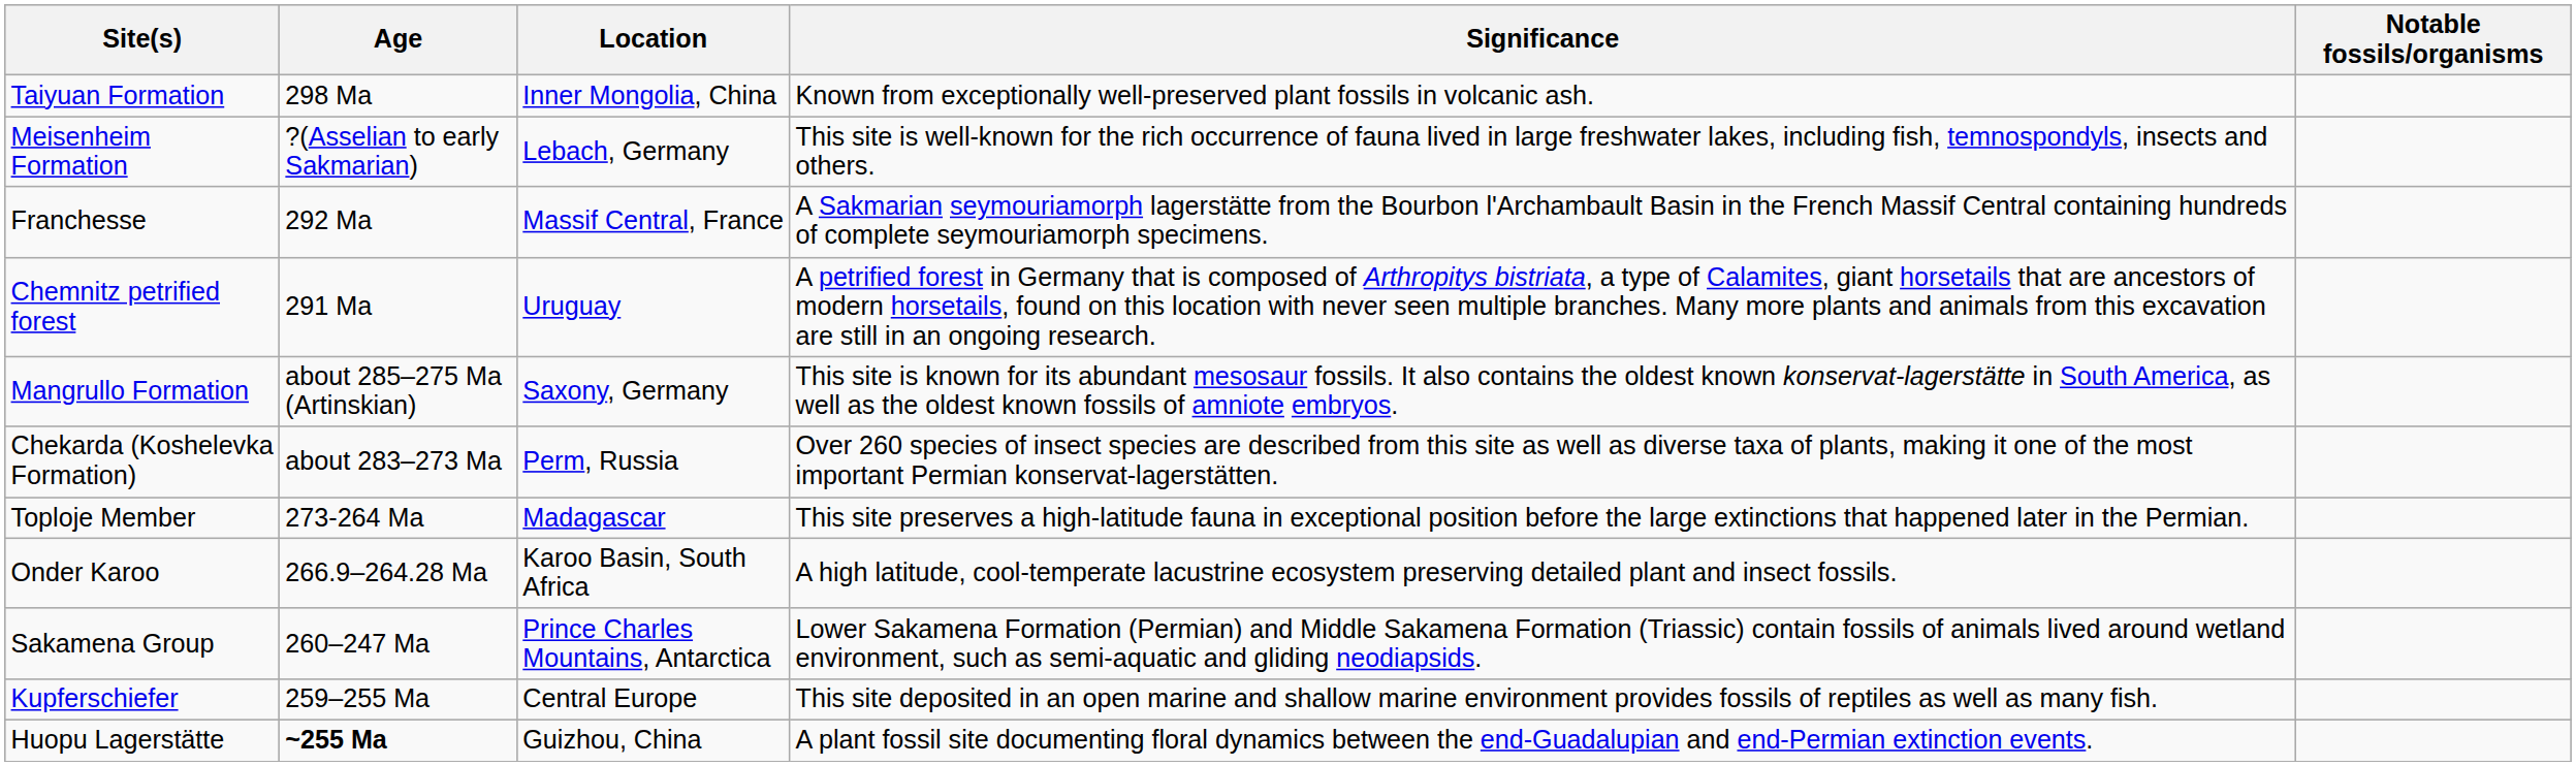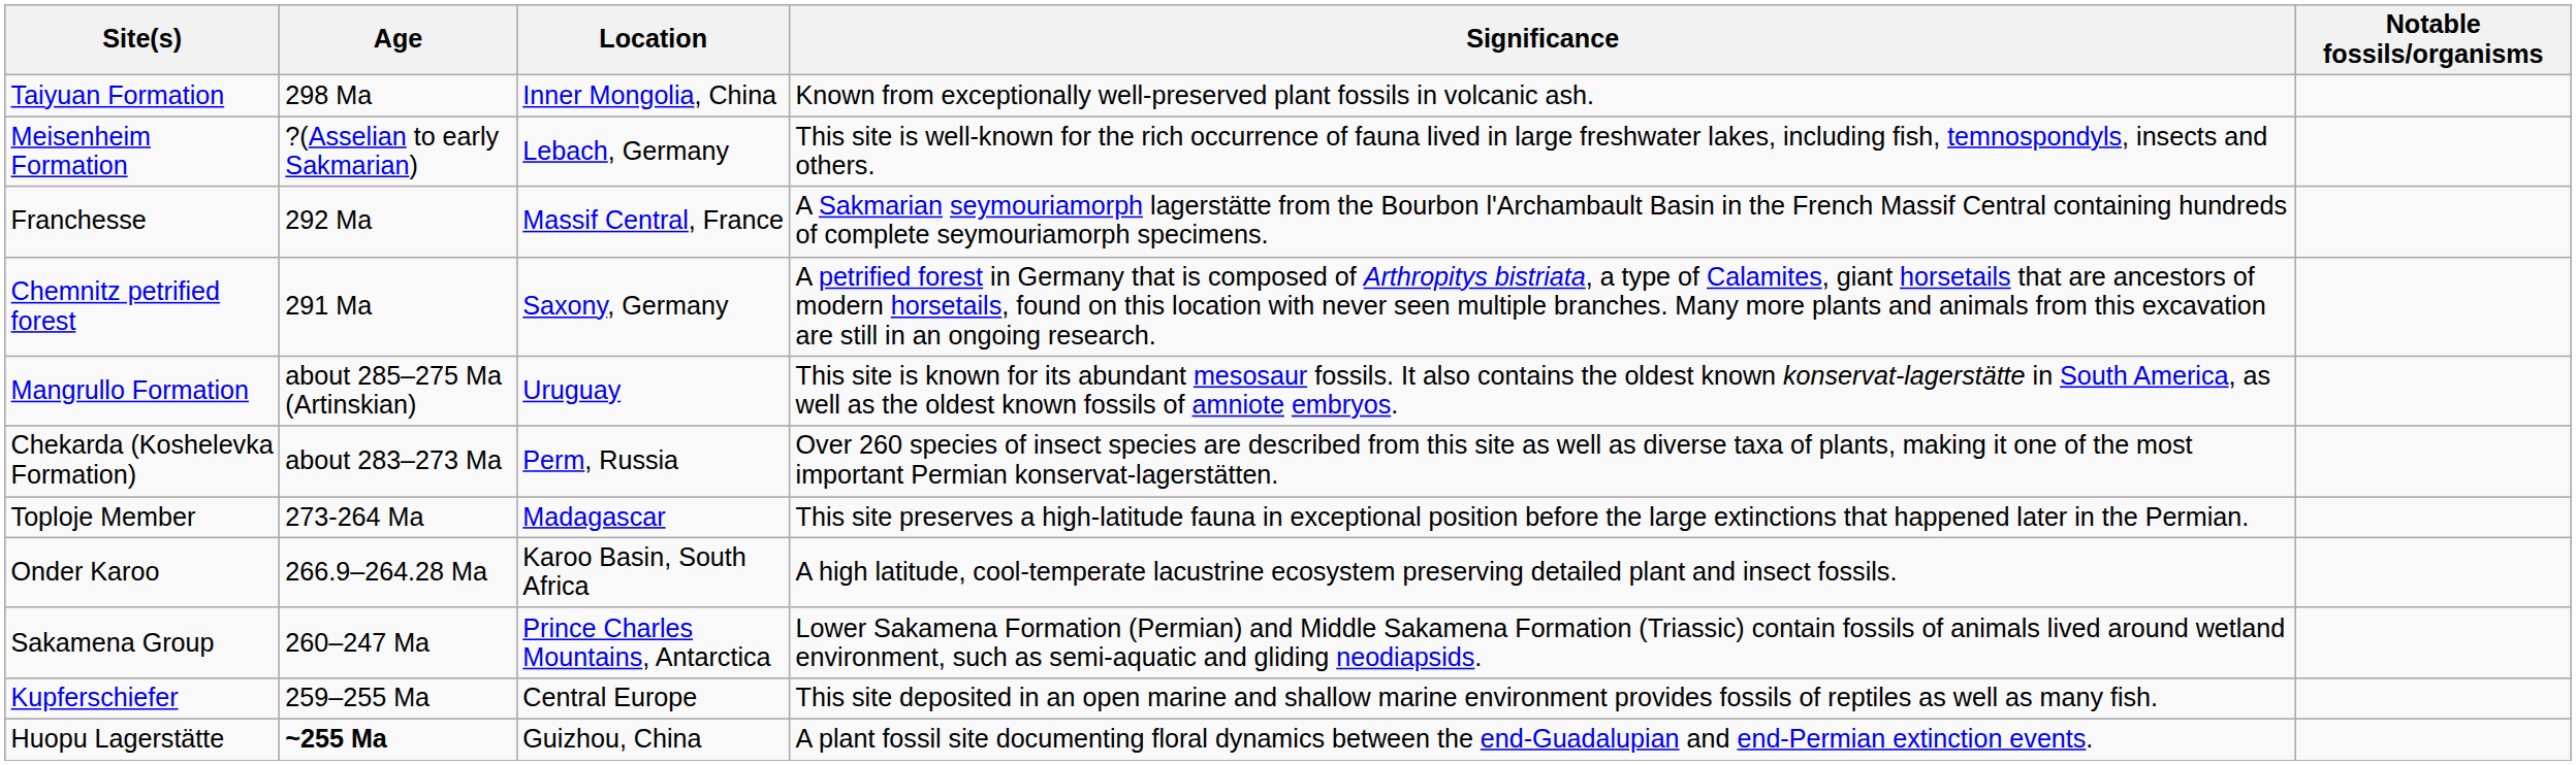Chemnitz petrified forest | Location: Uruguay -> Saxony, Germany
Mangrullo Formation | Location: Saxony, Germany -> Uruguay
